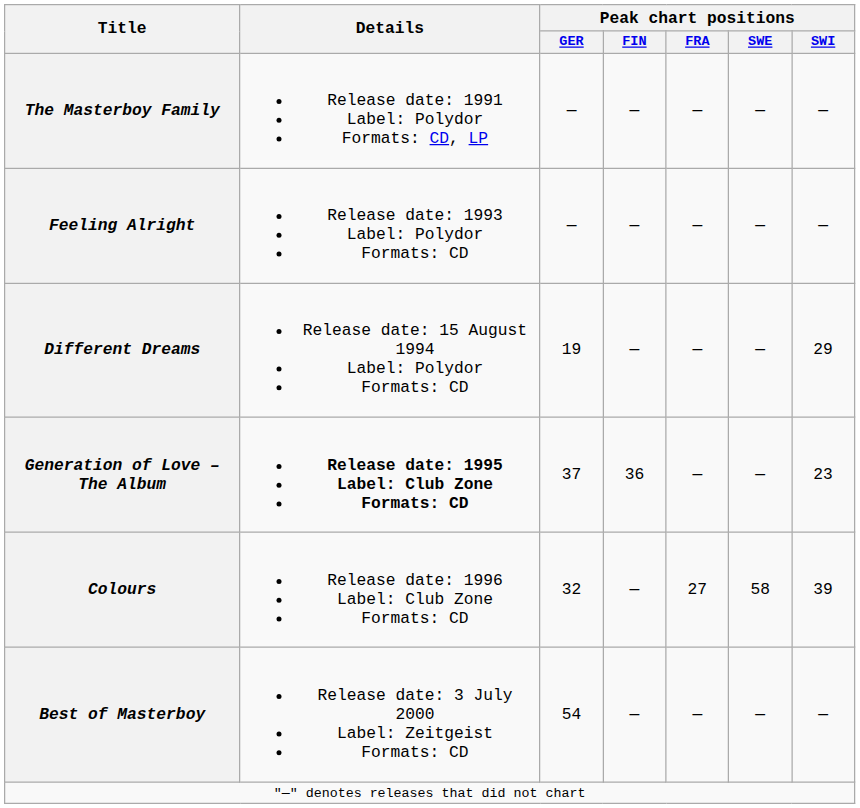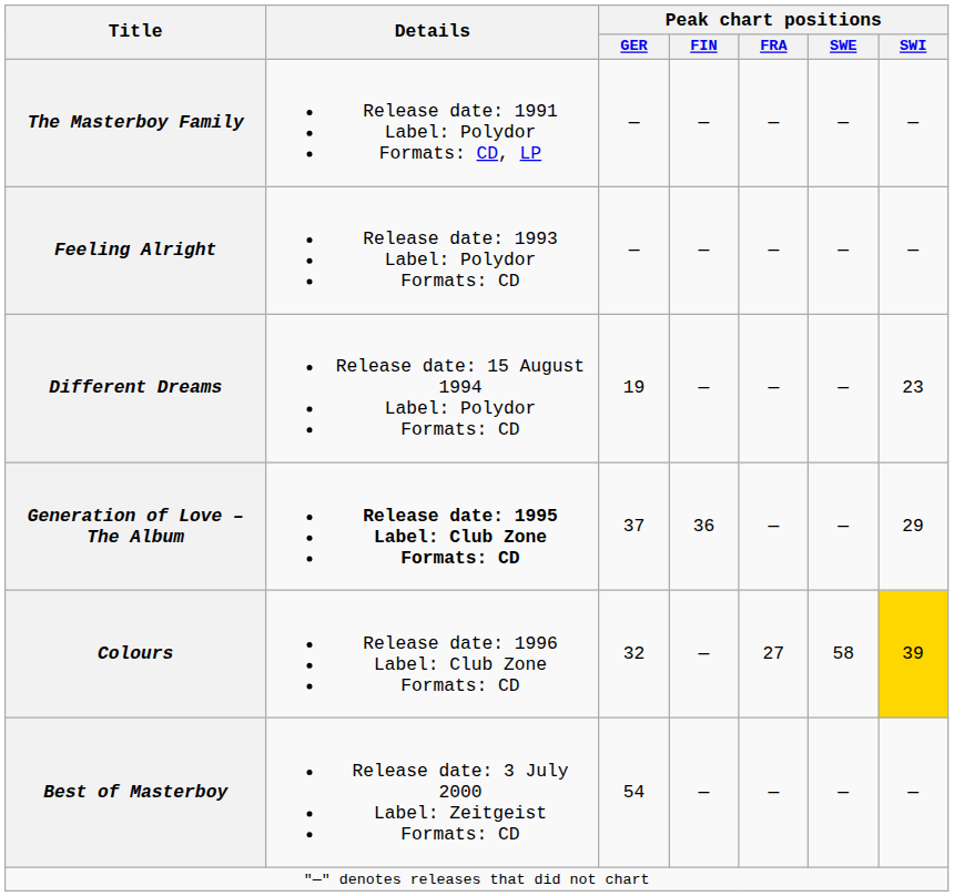Different Dreams | Peak chart positions / SWI: 29 -> 23
Generation of Love – The Album | Peak chart positions / SWI: 23 -> 29
Colours | Peak chart positions / SWI: no background -> gold background
